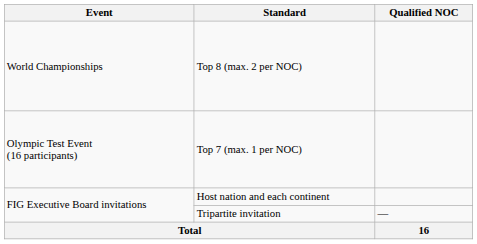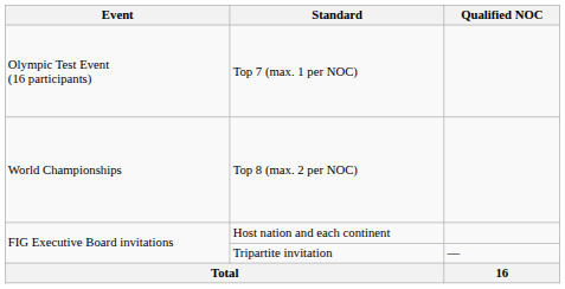rows swapped: Top 8 (max. 2 per NOC) <-> Top 7 (max. 1 per NOC)
